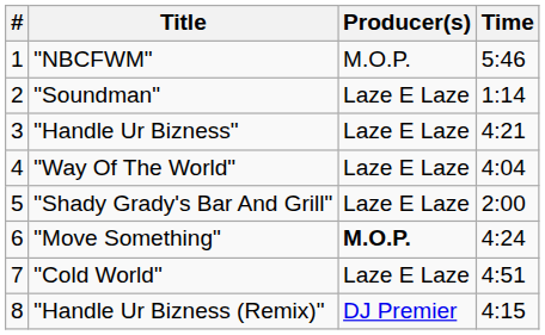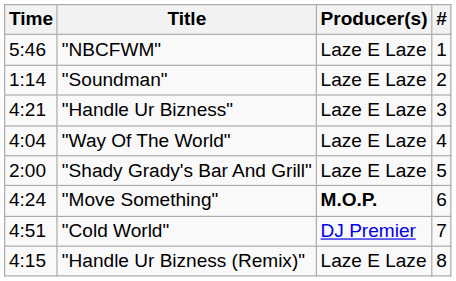columns swapped: # <-> Time
"NBCFWM" | Producer(s): M.O.P. -> Laze E Laze
"Cold World" | Producer(s): Laze E Laze -> DJ Premier
"Handle Ur Bizness (Remix)" | Producer(s): DJ Premier -> Laze E Laze
